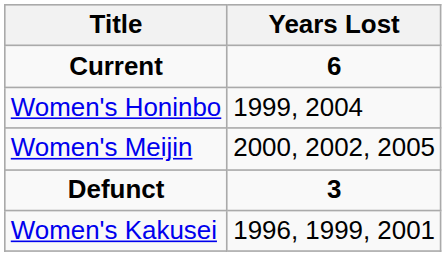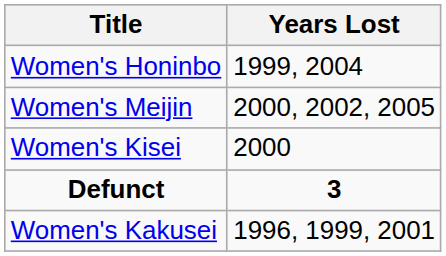- row: Current | 6
+ row: Women's Kisei | 2000
